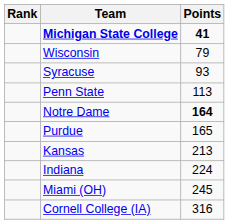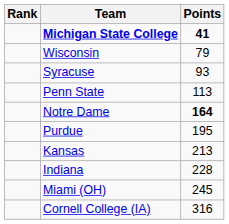Purdue | Points: 165 -> 195
Indiana | Points: 224 -> 228
